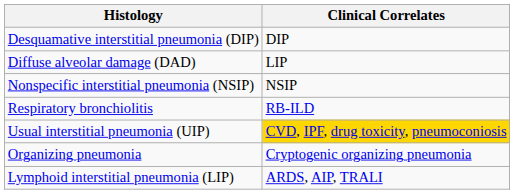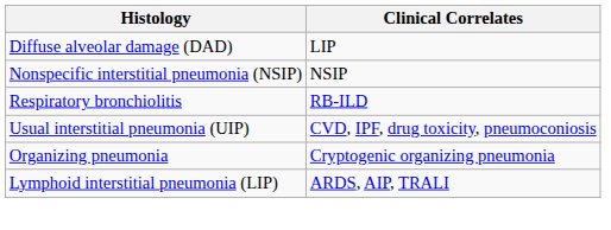- row: Desquamative interstitial pneumonia (DIP) | DIP
Usual interstitial pneumonia (UIP) | Clinical Correlates: gold background -> no background
